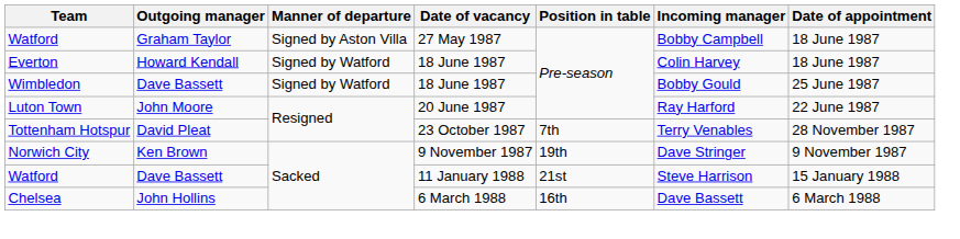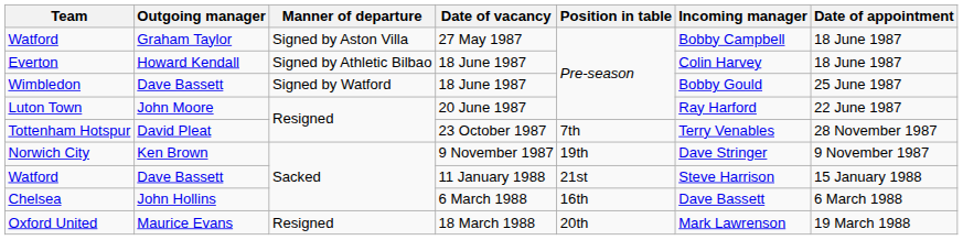Everton | Manner of departure: Signed by Watford -> Signed by Athletic Bilbao
+ row: Oxford United | Maurice Evans | Resigned | 18 March 1988 | 20th | Mark Lawrenson | 19 March 1988
